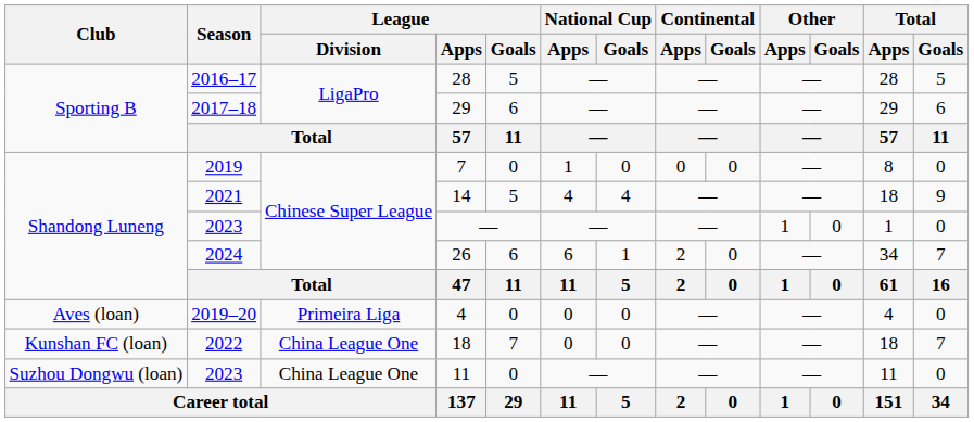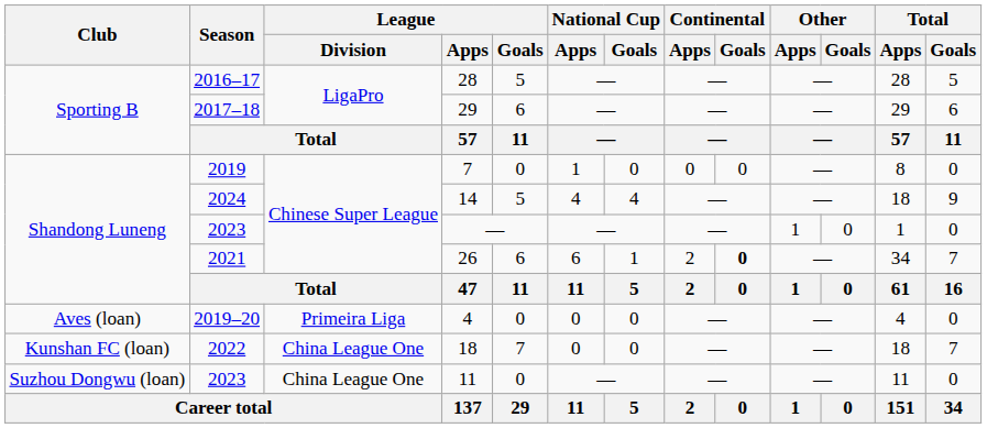14 | Season: 2021 -> 2024
26 | Season: 2024 -> 2021
26 | Continental / Goals: normal -> bold
